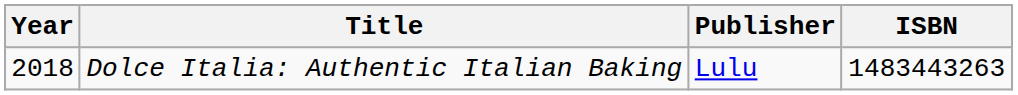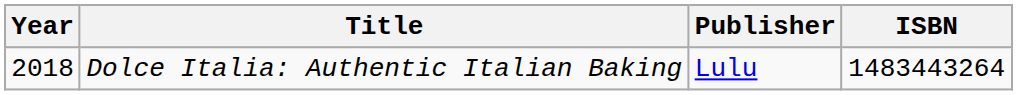Dolce Italia: Authentic Italian Baking | ISBN: 1483443263 -> 1483443264
